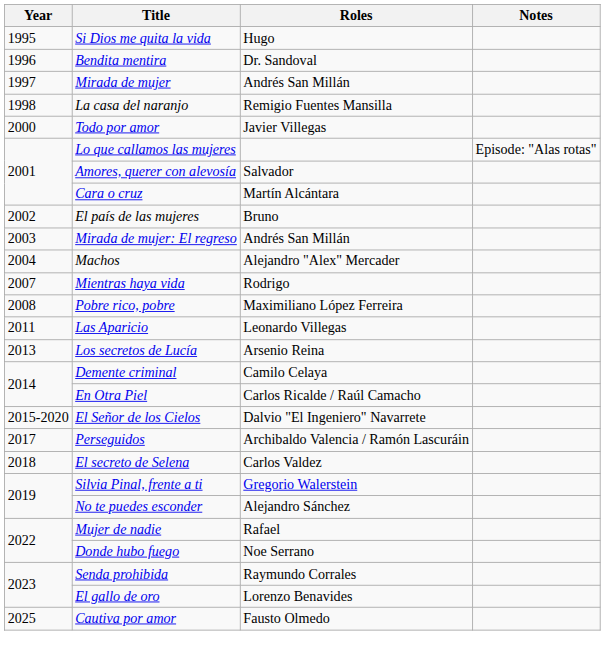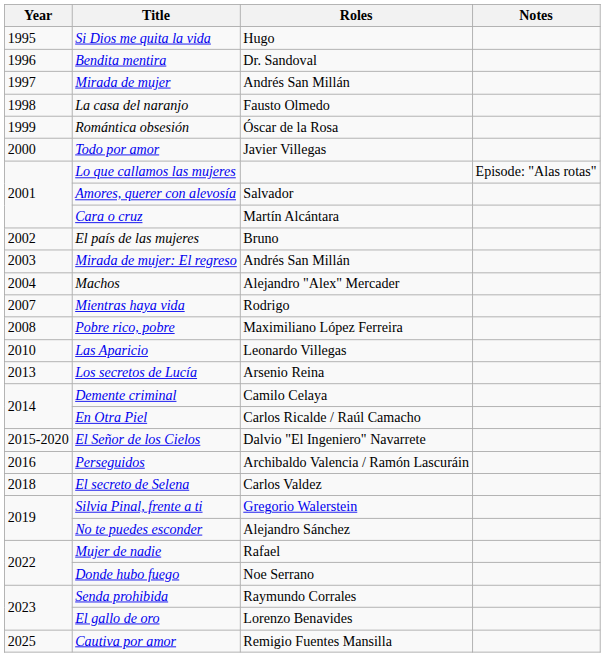La casa del naranjo | Roles: Remigio Fuentes Mansilla -> Fausto Olmedo
+ row: 1999 | Romántica obsesión | Óscar de la Rosa
Las Aparicio | Year: 2011 -> 2010
Perseguidos | Year: 2017 -> 2016
Cautiva por amor | Roles: Fausto Olmedo -> Remigio Fuentes Mansilla
